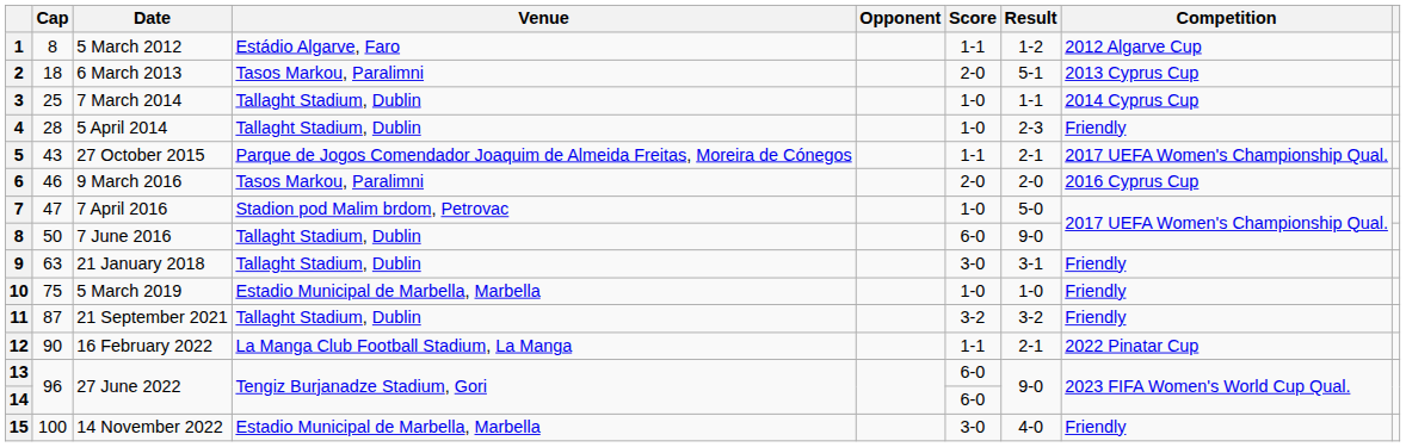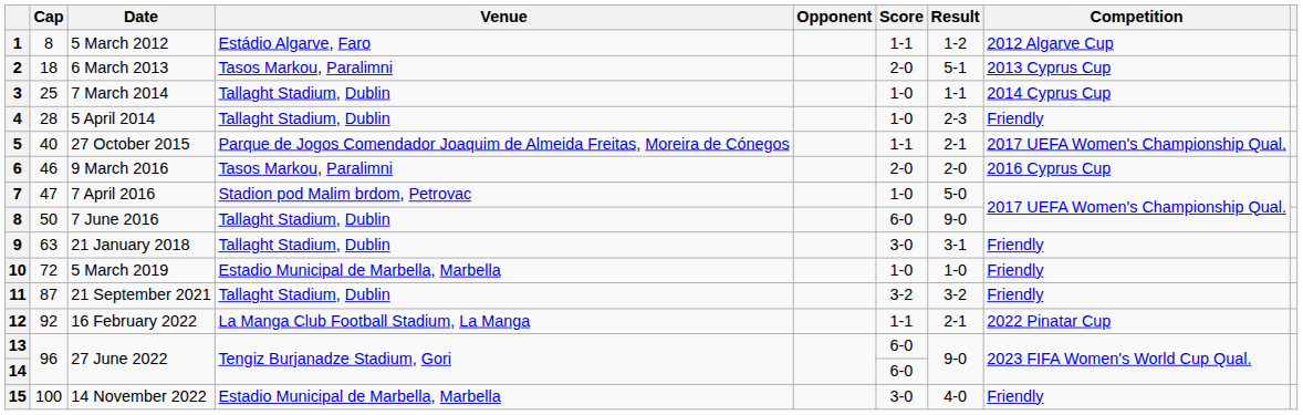27 October 2015 | Cap: 43 -> 40
5 March 2019 | Cap: 75 -> 72
16 February 2022 | Cap: 90 -> 92
